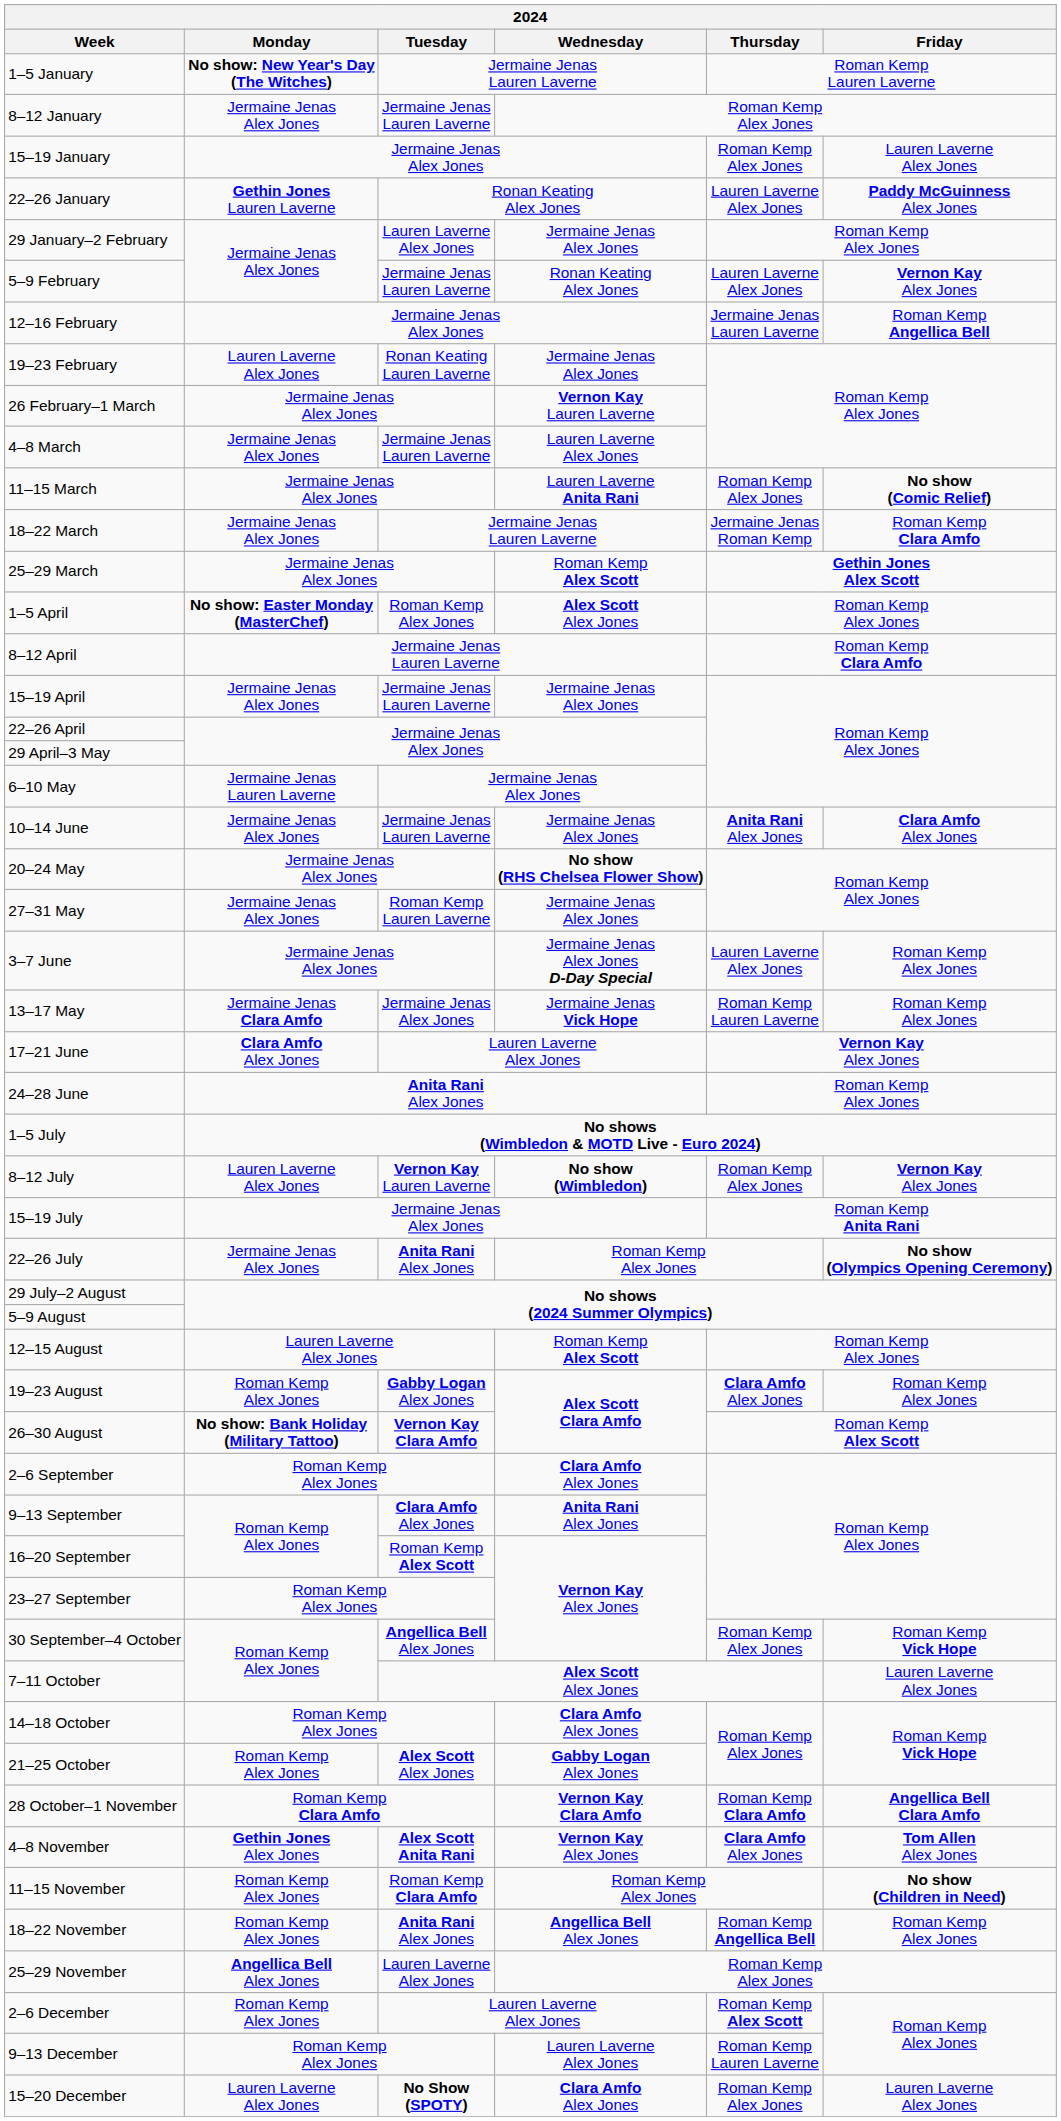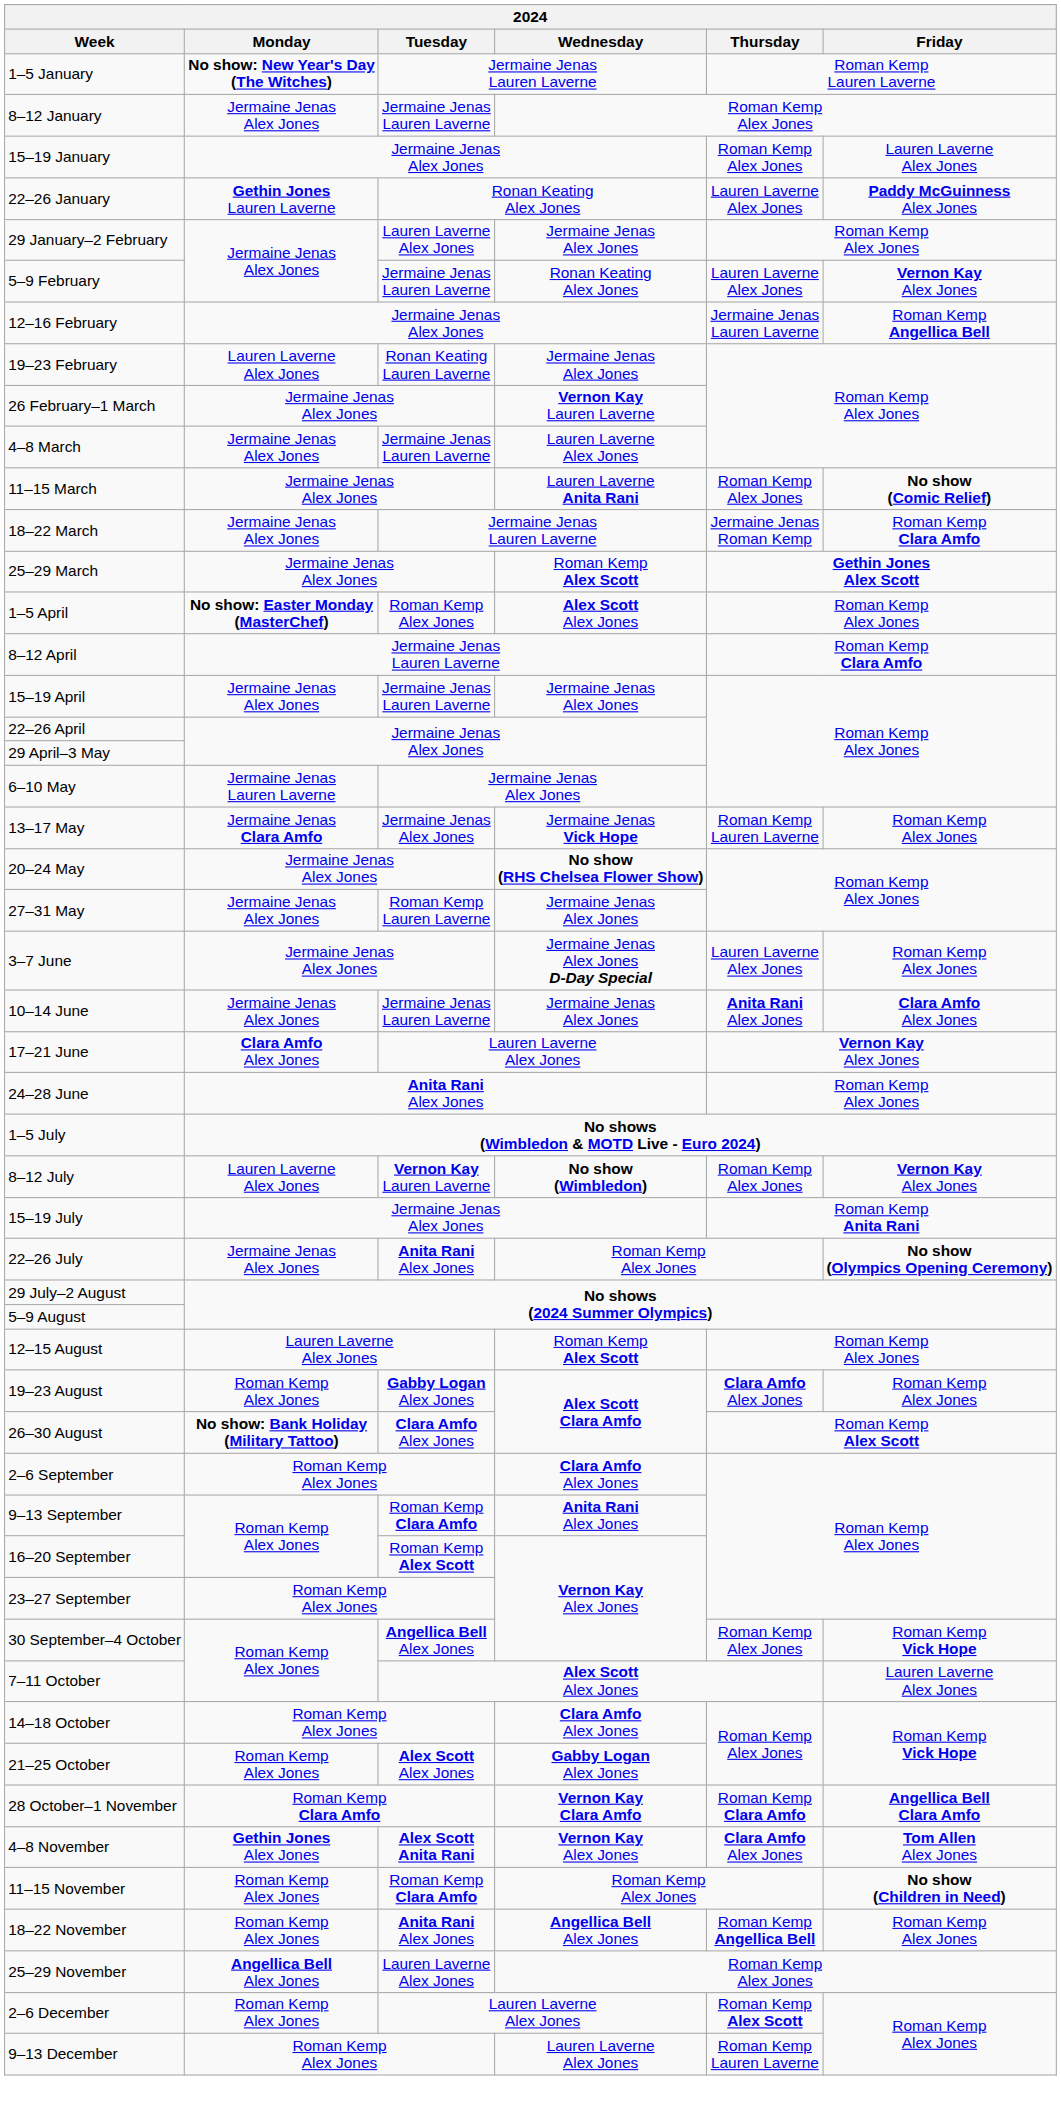rows swapped: 13–17 May <-> 10–14 June
26–30 August | Tuesday: Vernon Kay Clara Amfo -> Clara Amfo Alex Jones
9–13 September | Tuesday: Clara Amfo Alex Jones -> Roman Kemp Clara Amfo
- row: 15–20 December | Lauren Laverne Alex Jones | No Show (SPOTY) | Clara Amfo Alex Jones | Roman Kemp Alex Jones | Lauren Laverne Alex Jones
